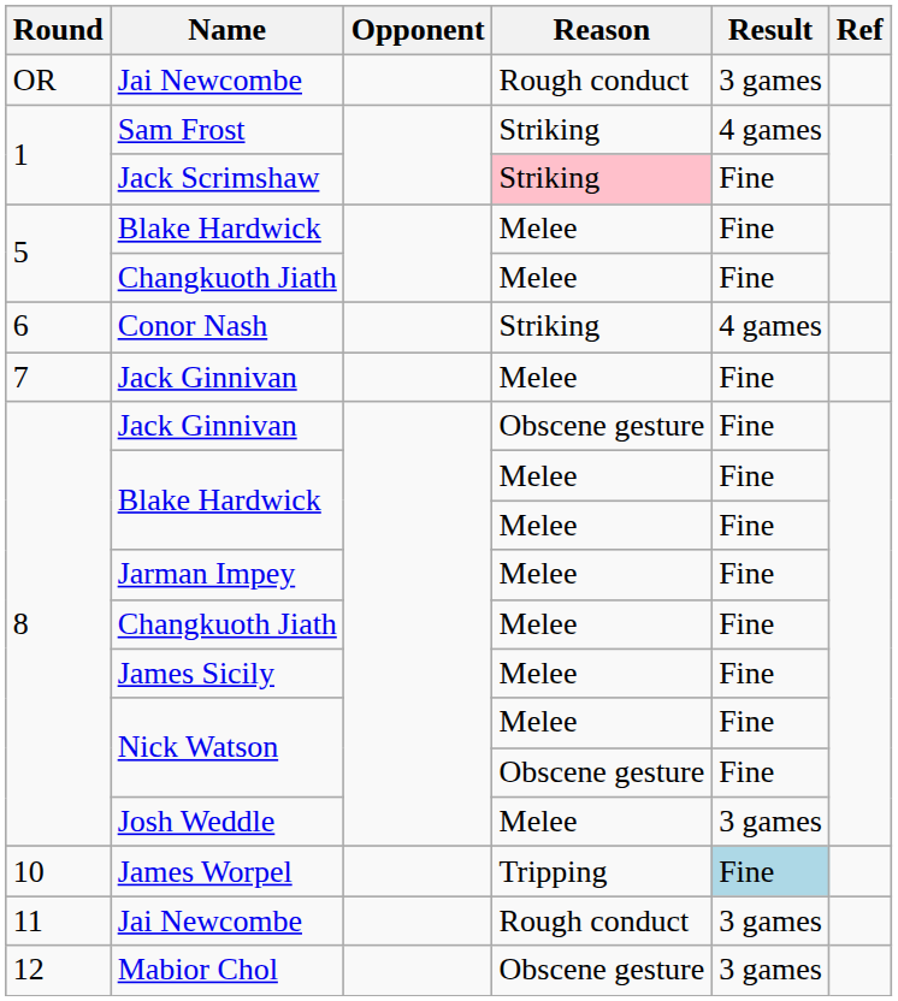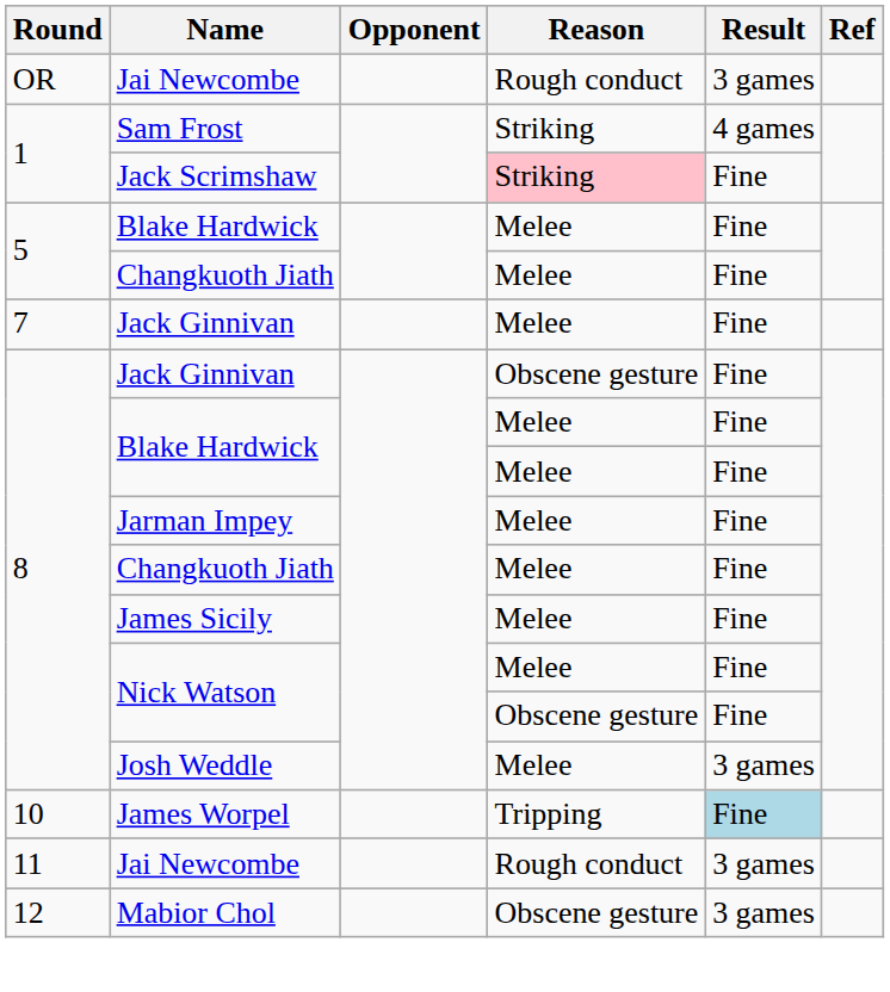- row: 6 | Conor Nash | Striking | 4 games
